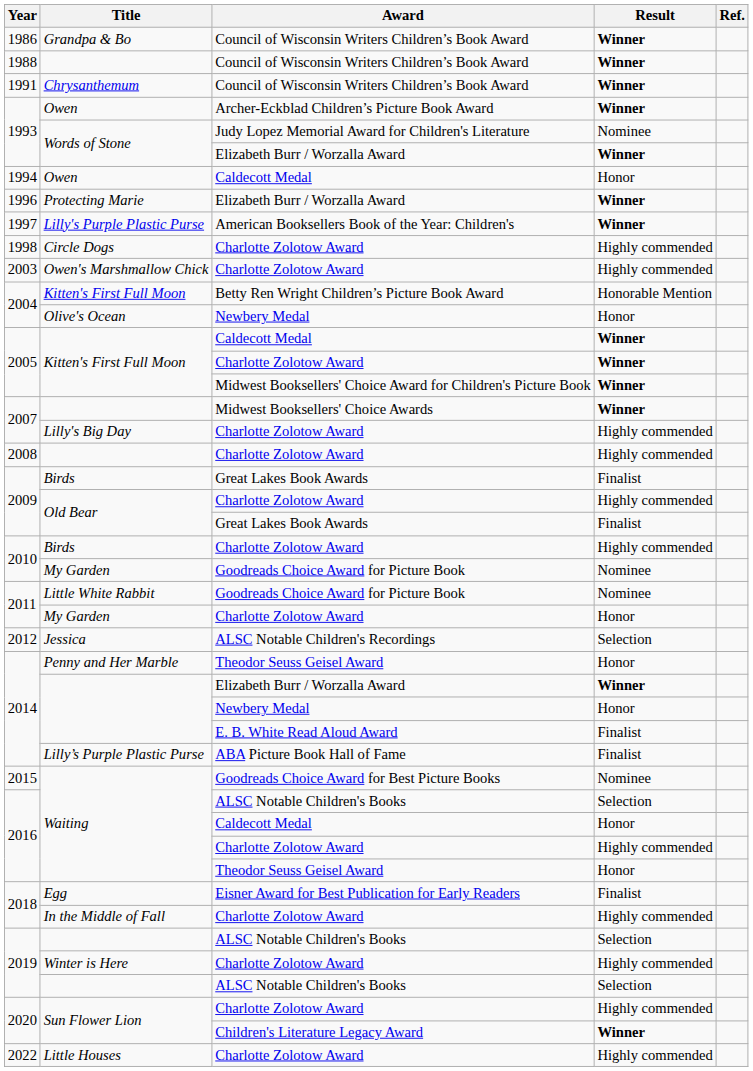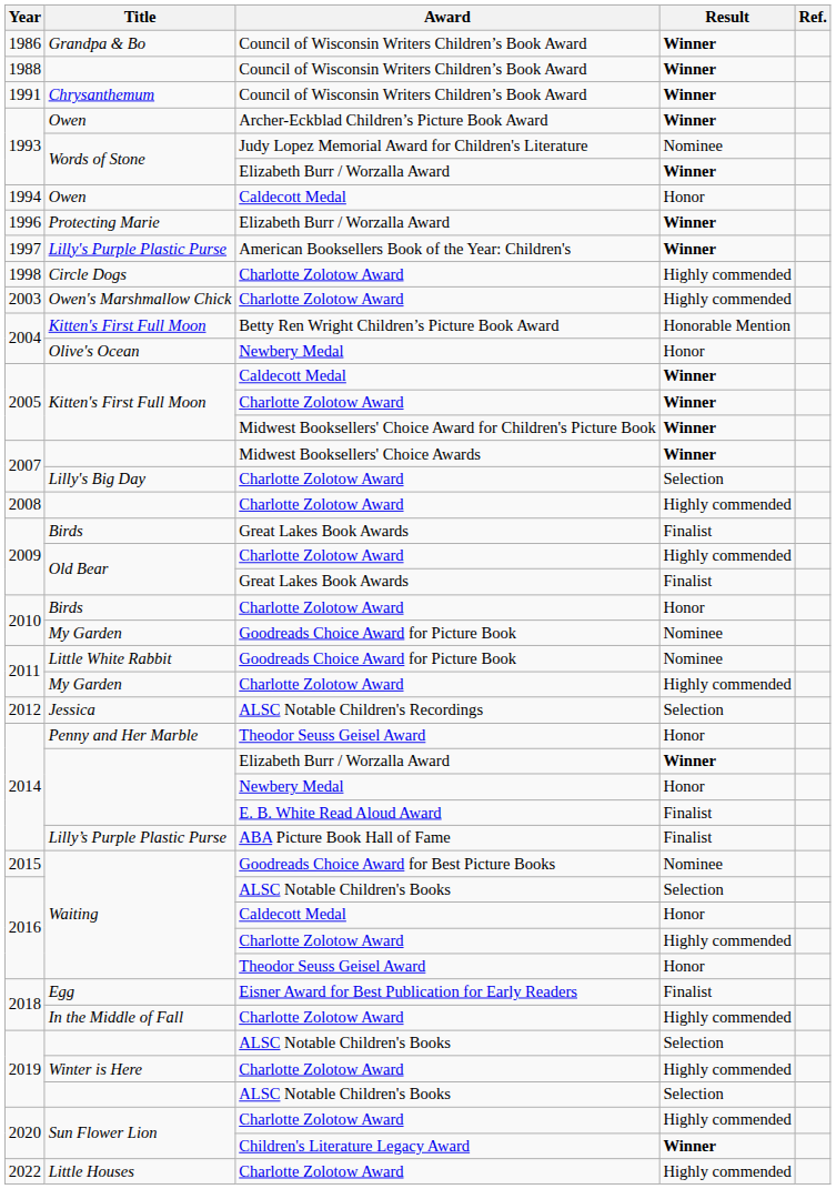Lilly's Big Day | Result: Highly commended -> Selection
Birds / Charlotte Zolotow Award | Result: Highly commended -> Honor
My Garden / Charlotte Zolotow Award | Result: Honor -> Highly commended
